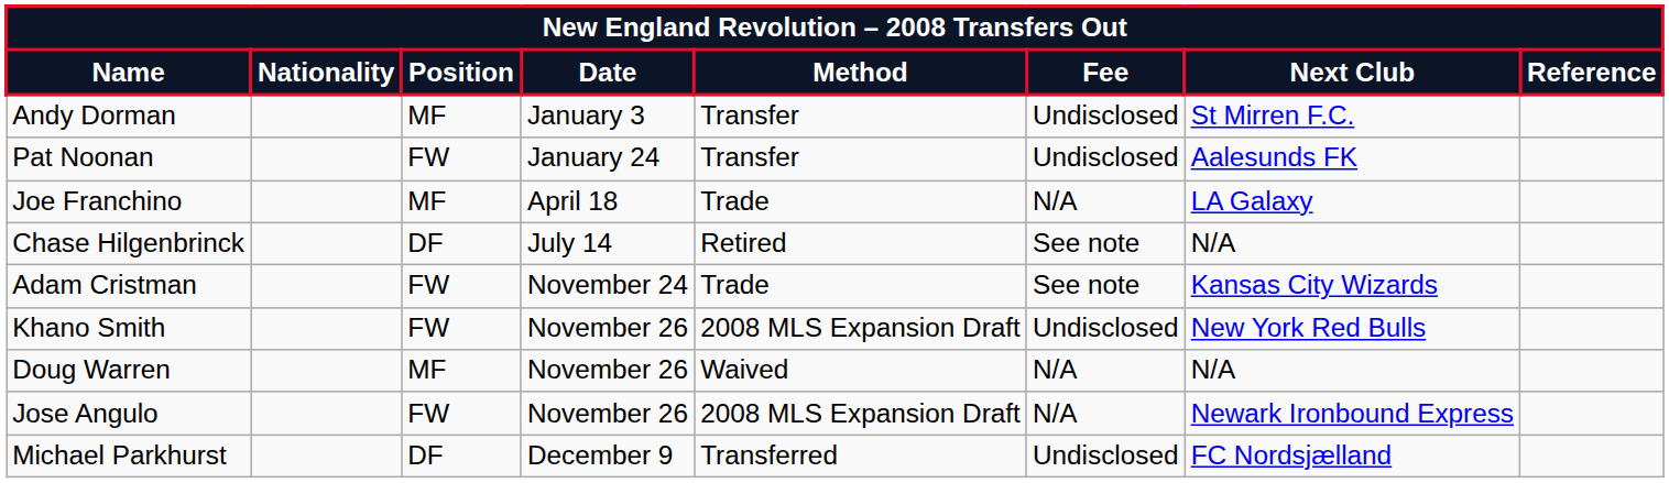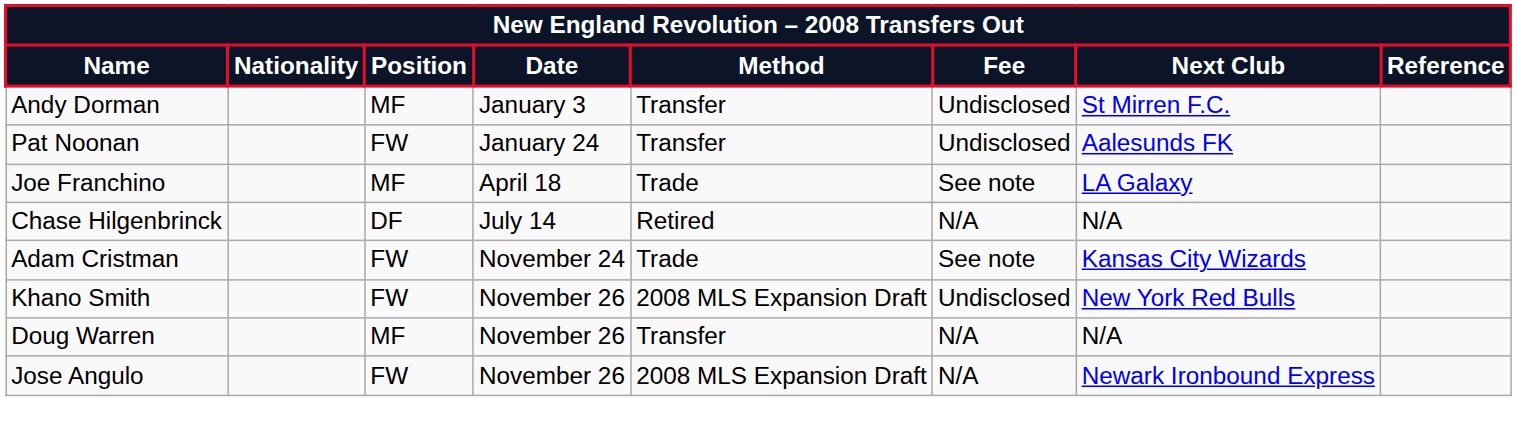Joe Franchino | Fee: N/A -> See note
Chase Hilgenbrinck | Fee: See note -> N/A
Doug Warren | Method: Waived -> Transfer
- row: Michael Parkhurst | DF | December 9 | Transferred | Undisclosed | FC Nordsjælland
